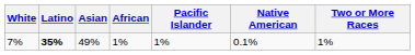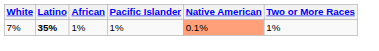- column: Asian | 49%
7% | Native American: no background -> lightsalmon background
